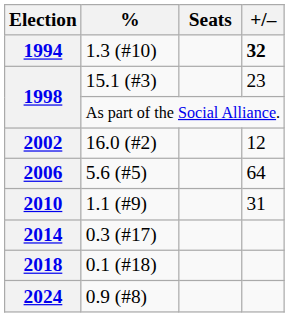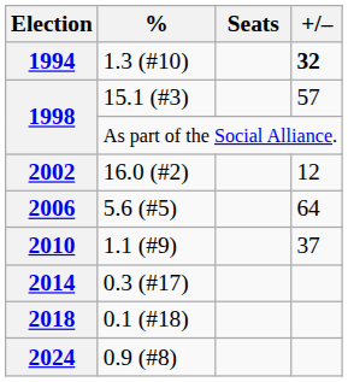15.1 (#3) | +/–: 23 -> 57
1.1 (#9) | +/–: 31 -> 37
